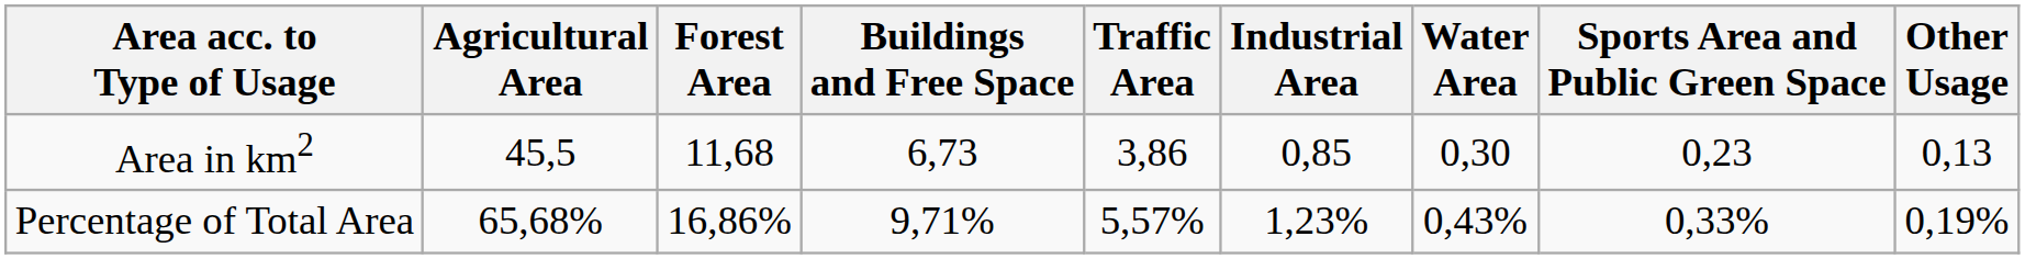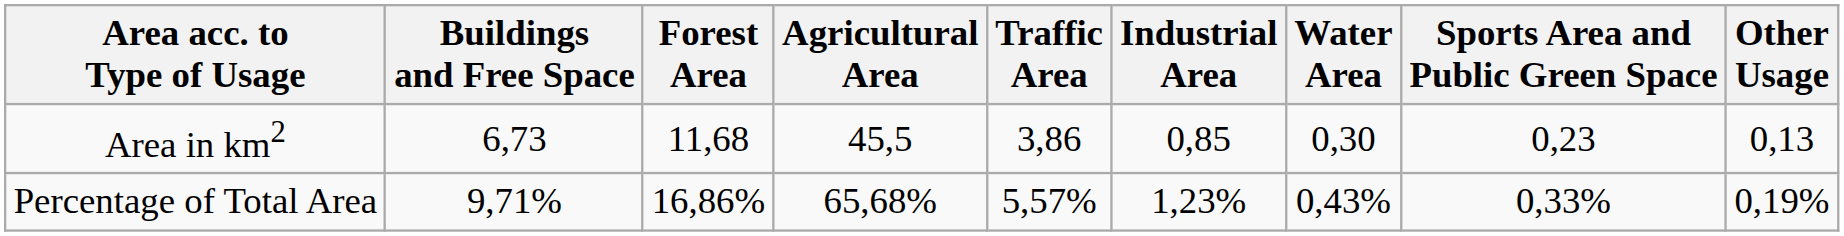columns swapped: Agricultural Area <-> Buildings and Free Space
